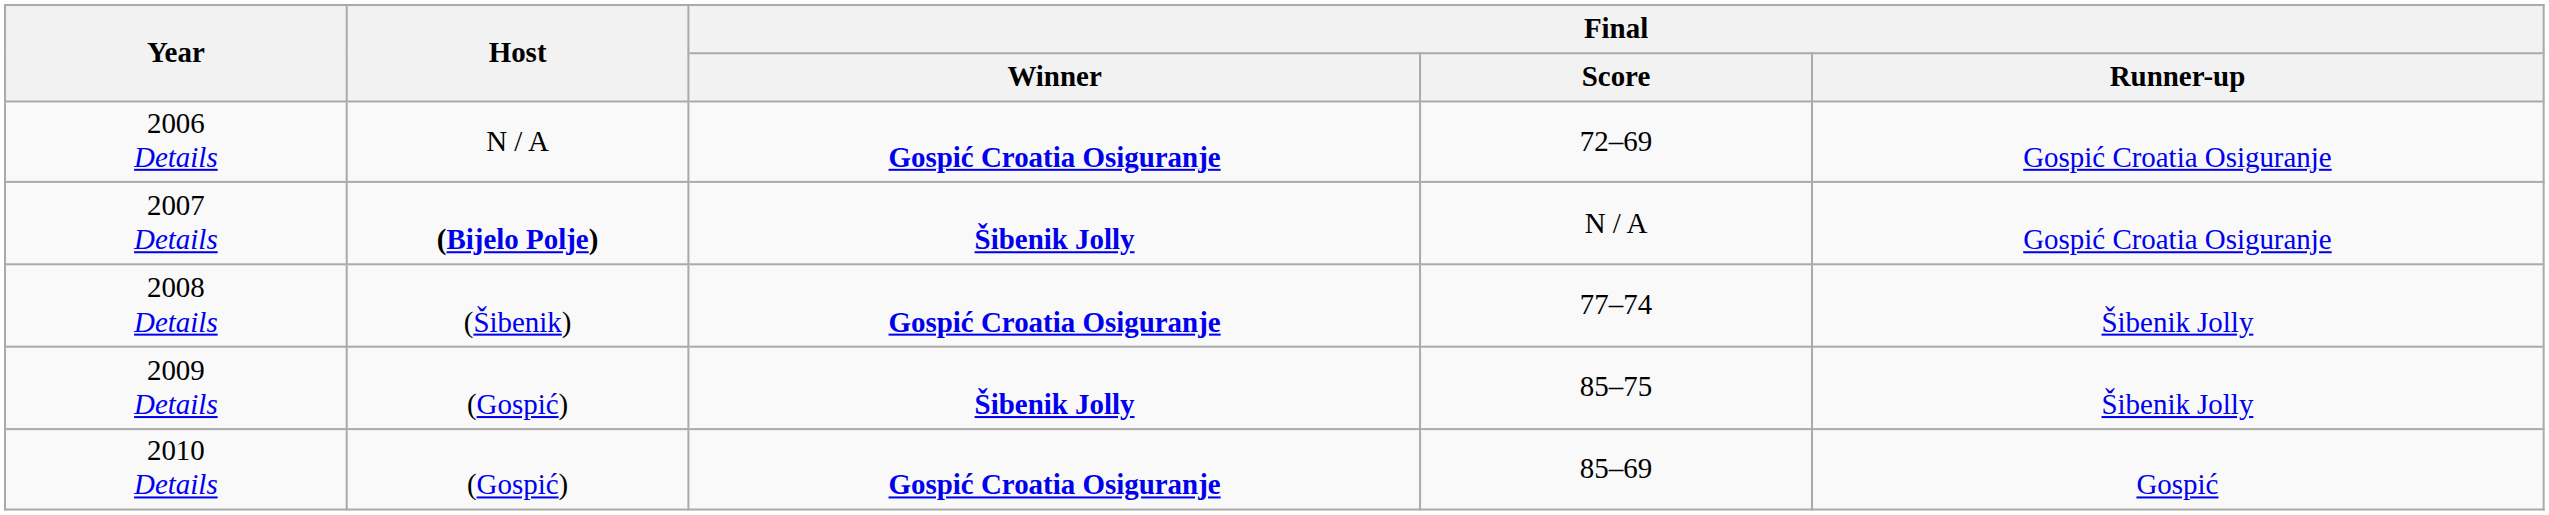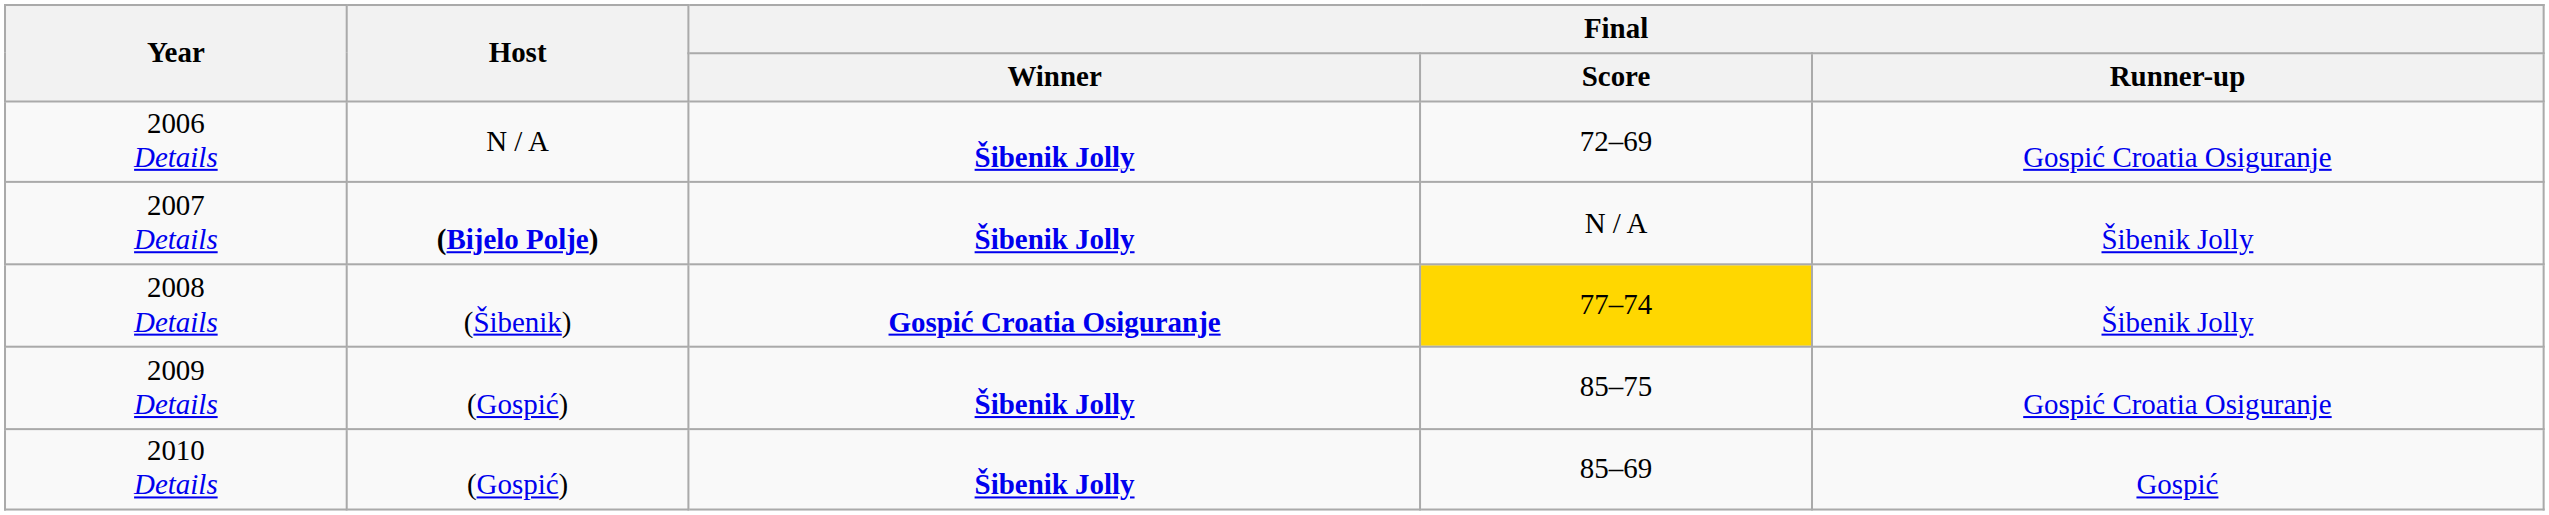2006 Details | Final / Winner: Gospić Croatia Osiguranje -> Šibenik Jolly
2007 Details | Final / Runner-up: Gospić Croatia Osiguranje -> Šibenik Jolly
2008 Details | Final / Score: no background -> gold background
2009 Details | Final / Runner-up: Šibenik Jolly -> Gospić Croatia Osiguranje
2010 Details | Final / Winner: Gospić Croatia Osiguranje -> Šibenik Jolly
